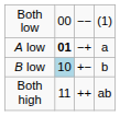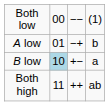A low | column 2: bold -> normal
A low | column 4: a -> b
B low | column 4: b -> a
